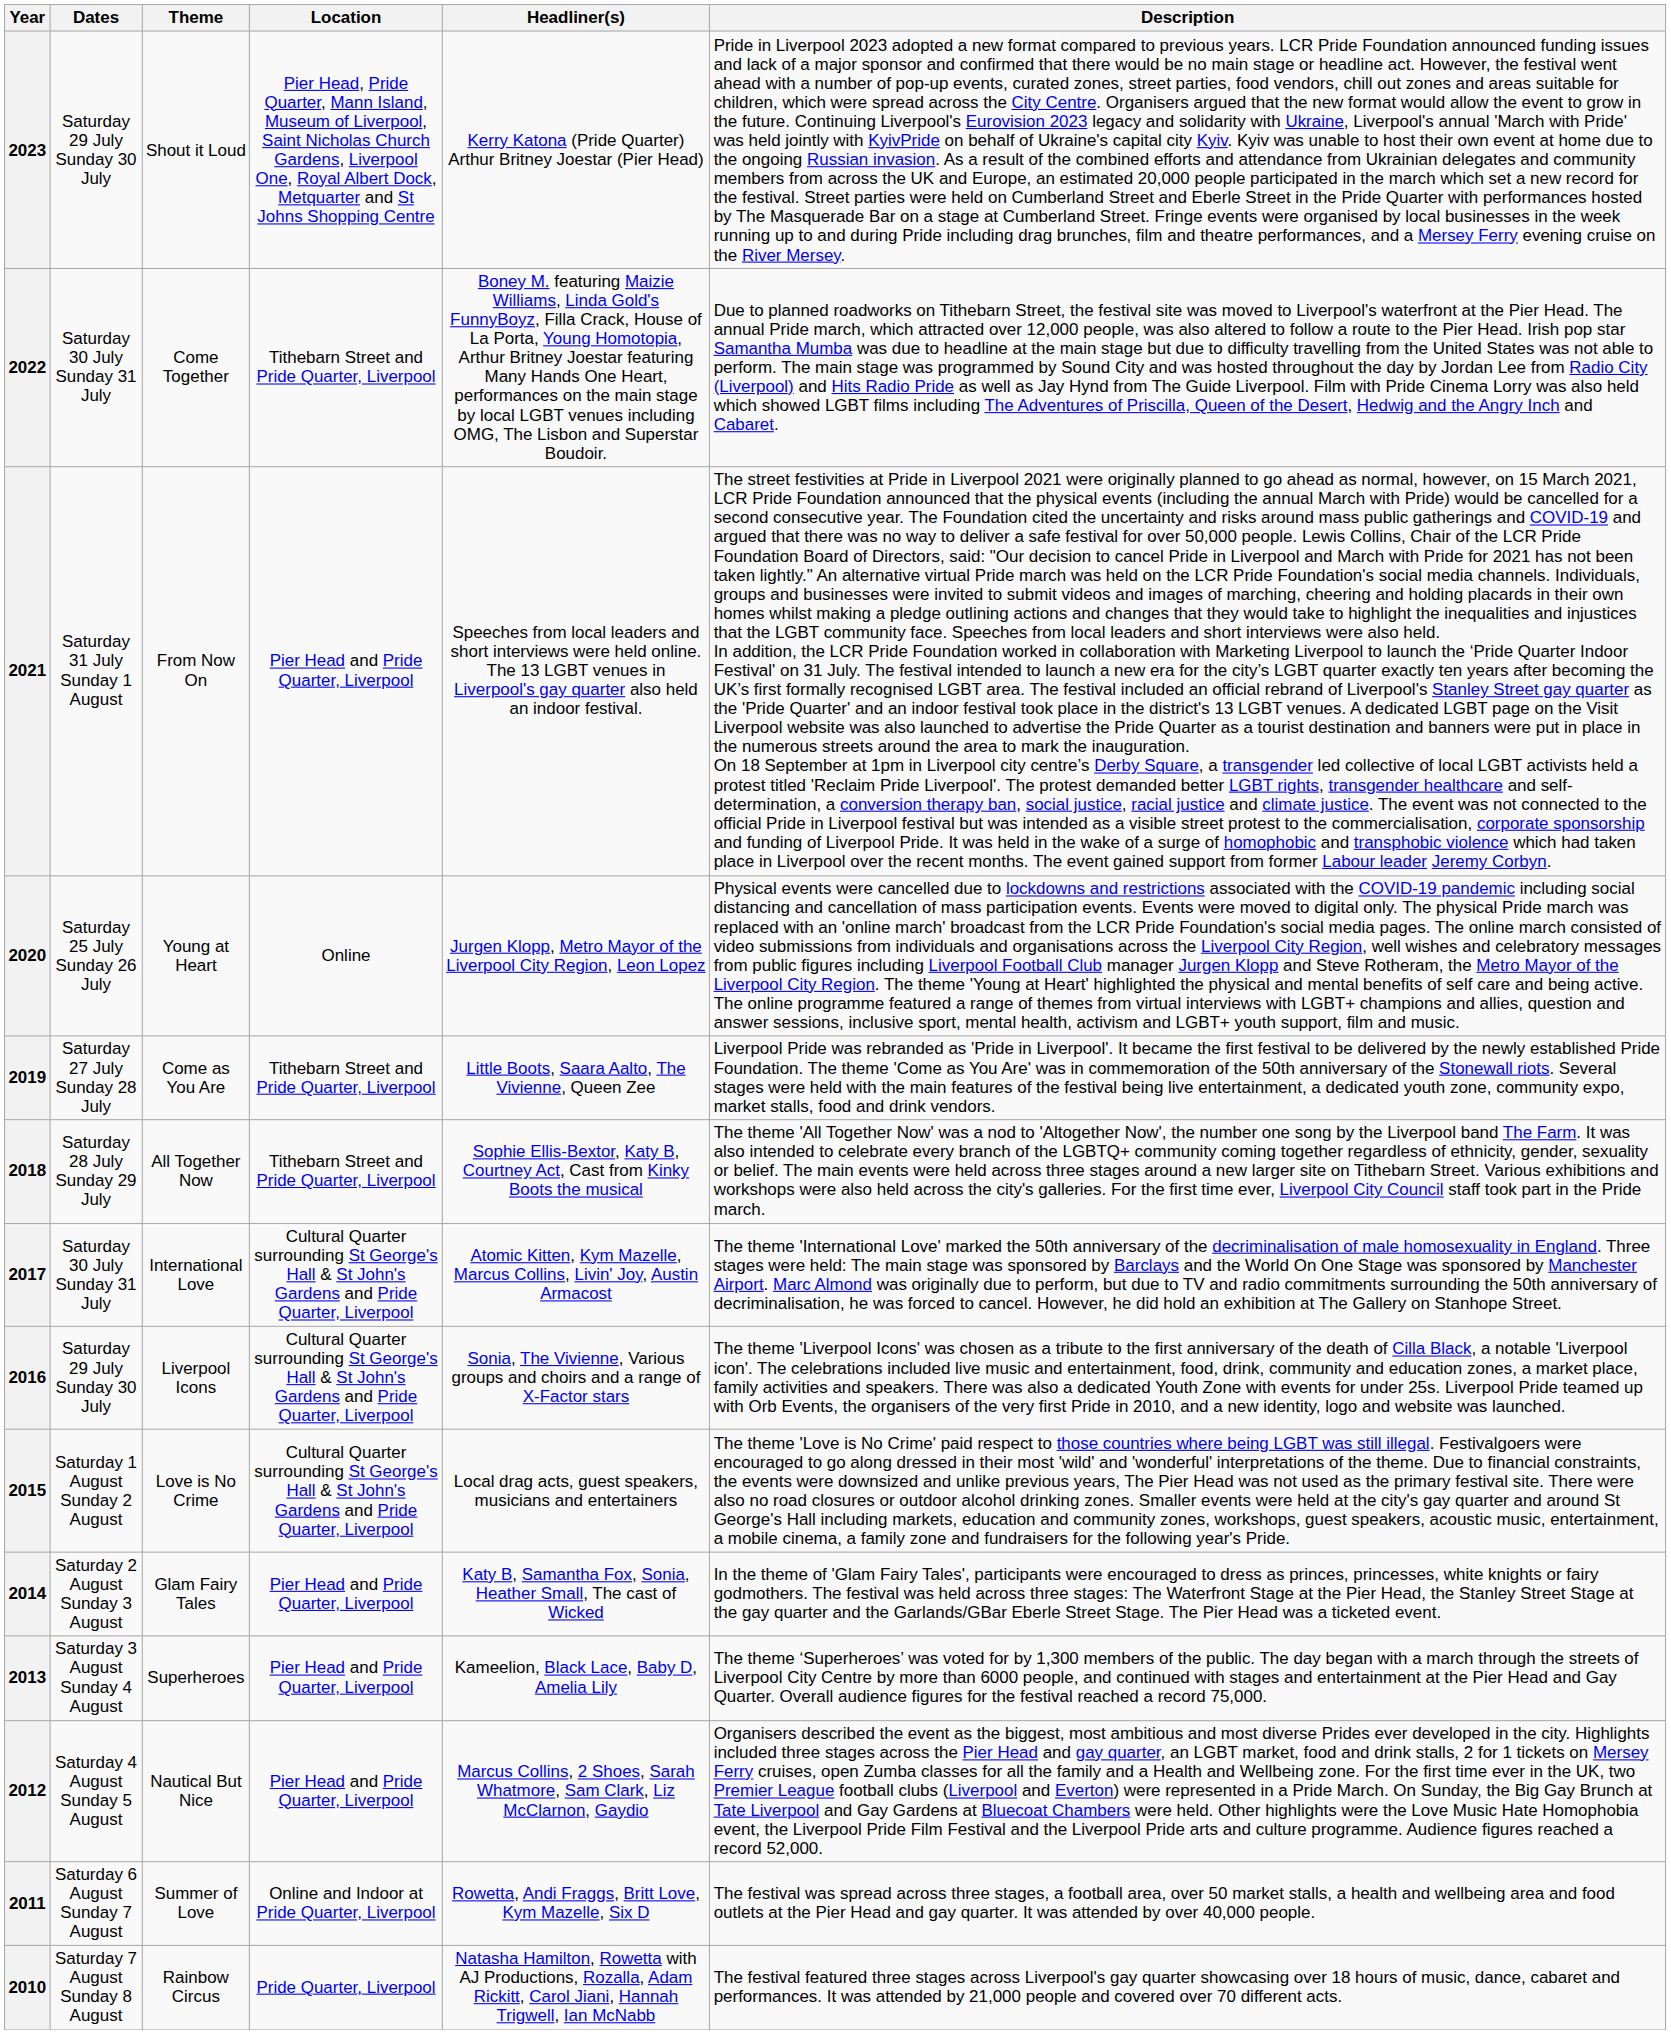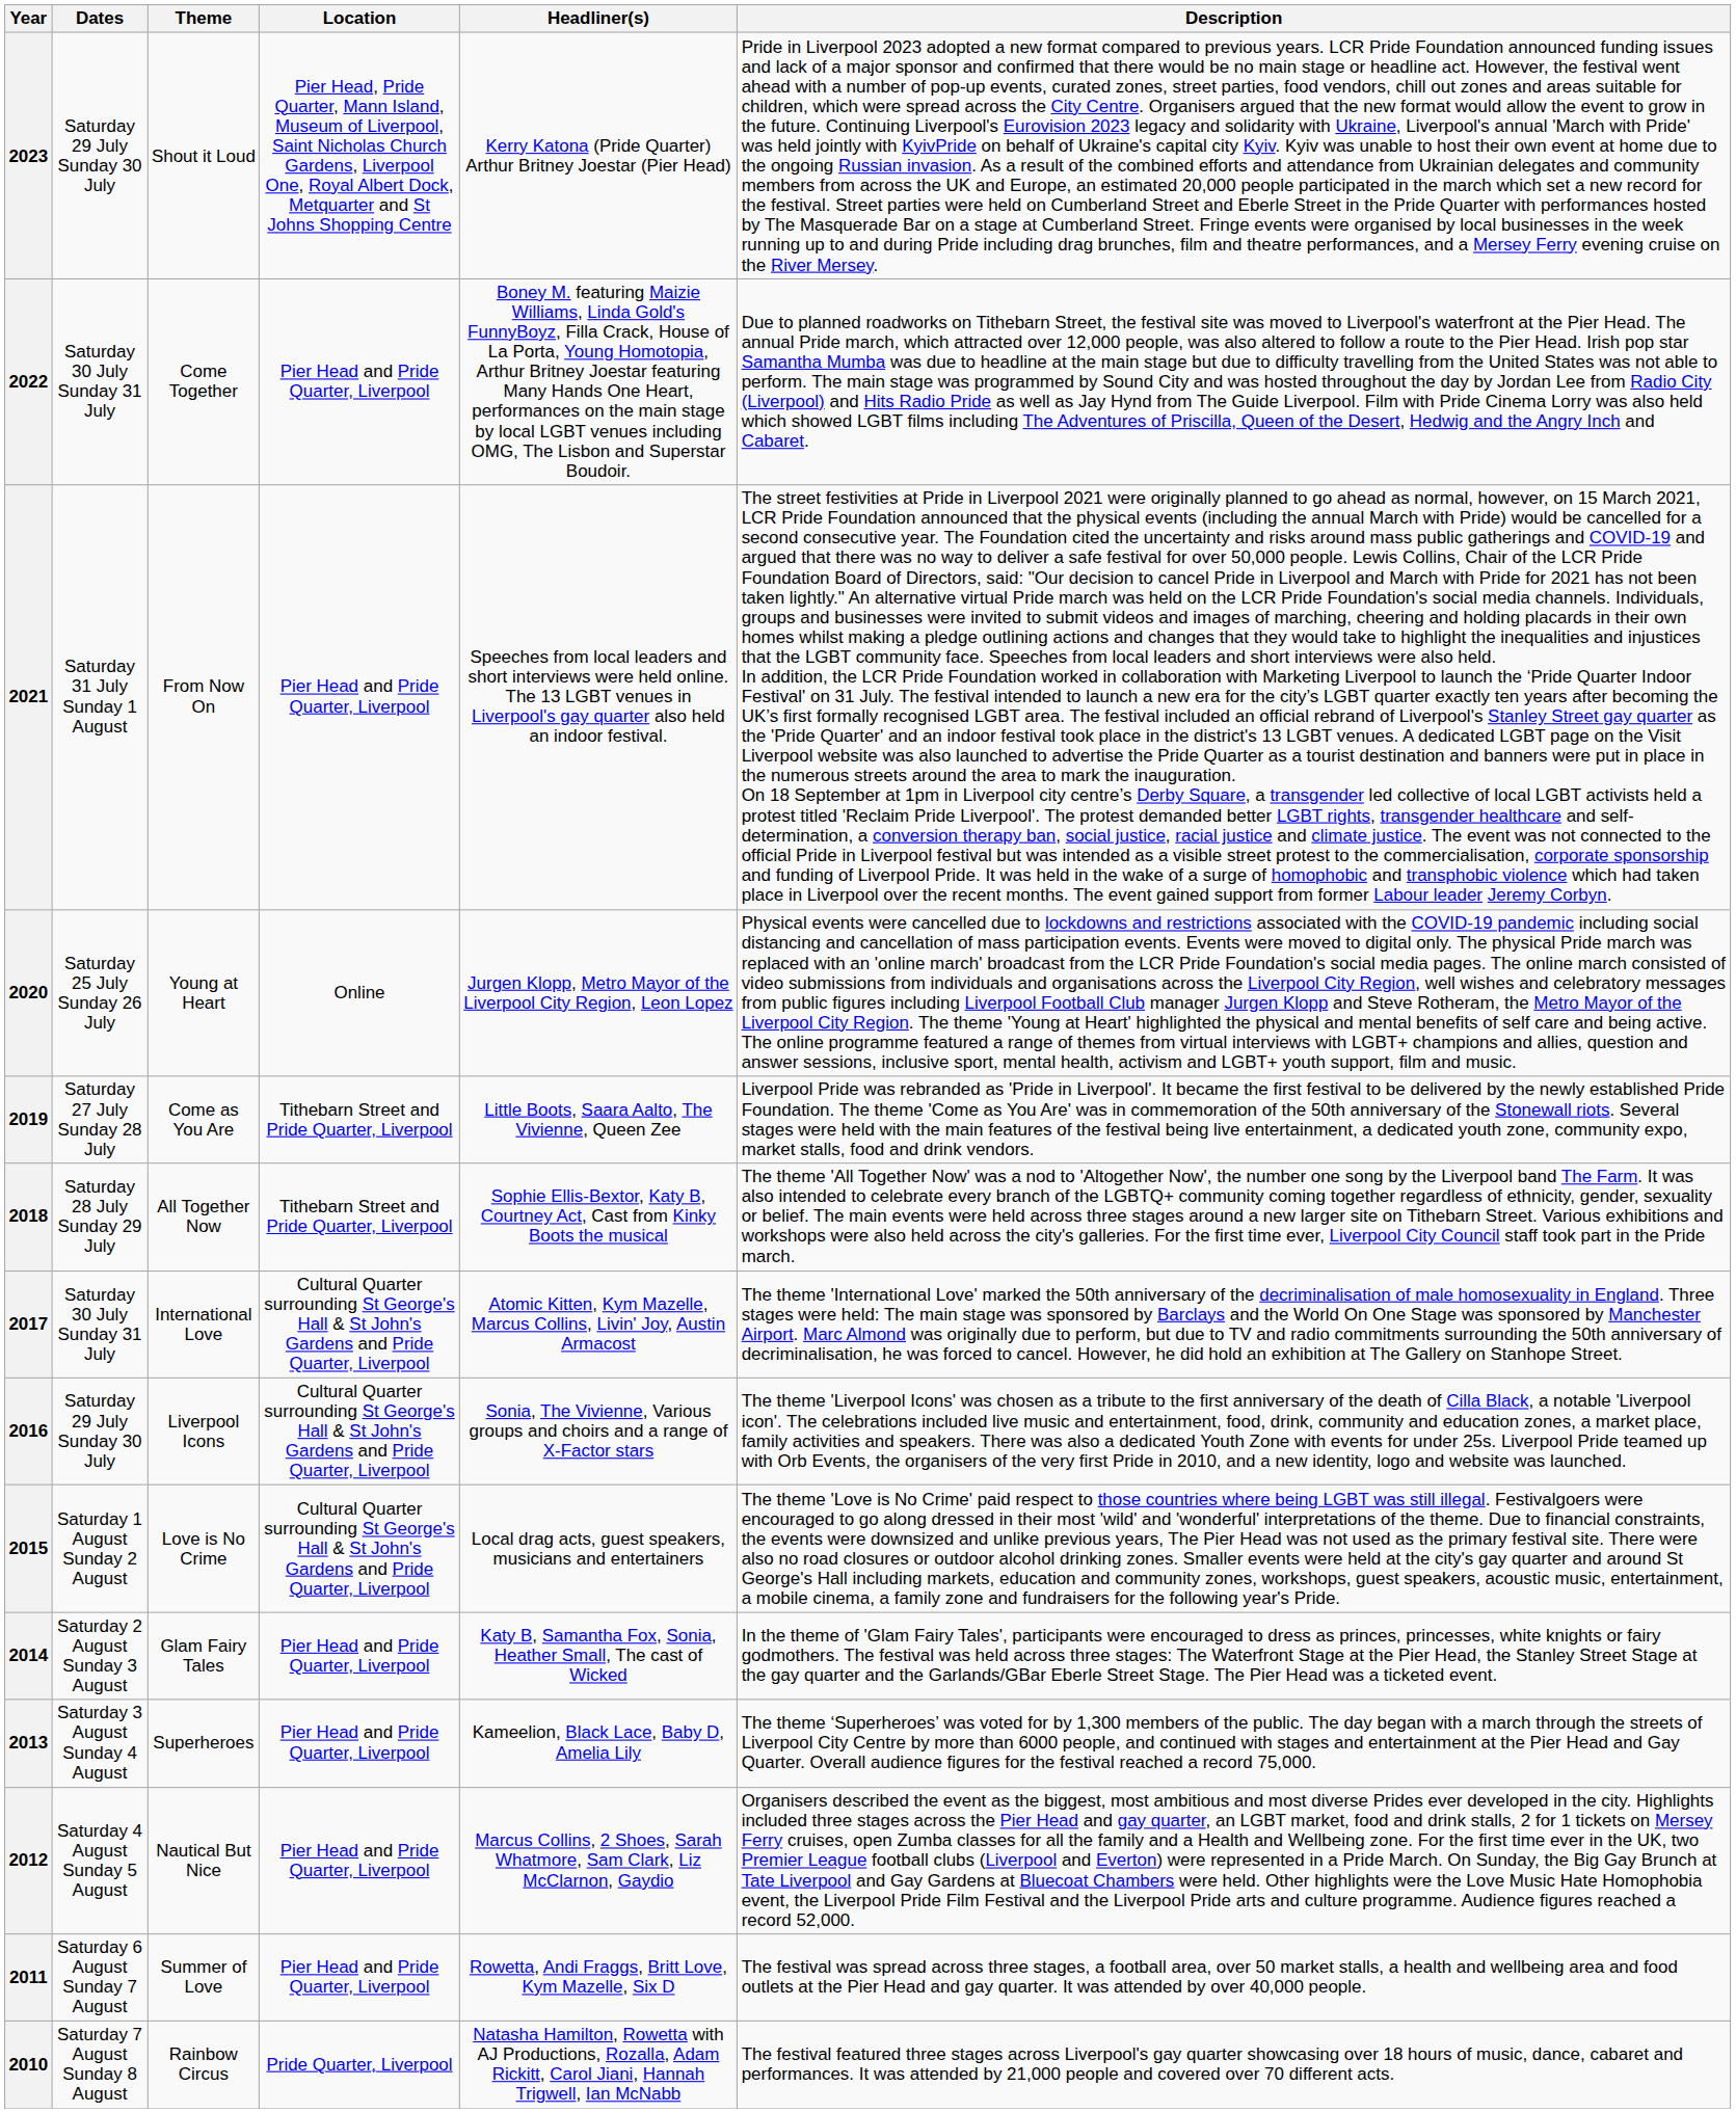2022 | Location: Tithebarn Street and Pride Quarter, Liverpool -> Pier Head and Pride Quarter, Liverpool
2011 | Location: Online and Indoor at Pride Quarter, Liverpool -> Pier Head and Pride Quarter, Liverpool
